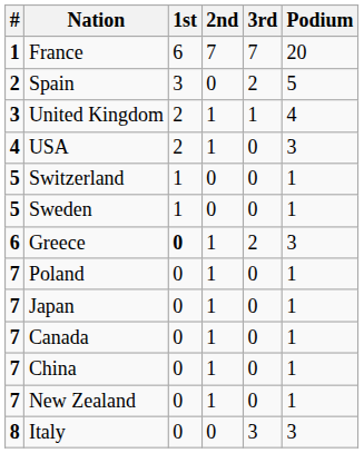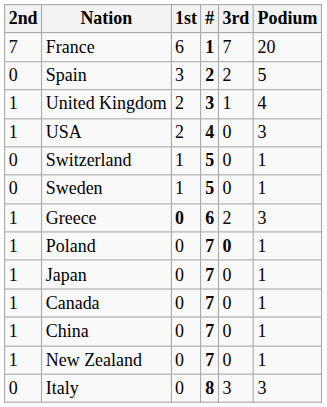columns swapped: # <-> 2nd
Poland | 3rd: normal -> bold
